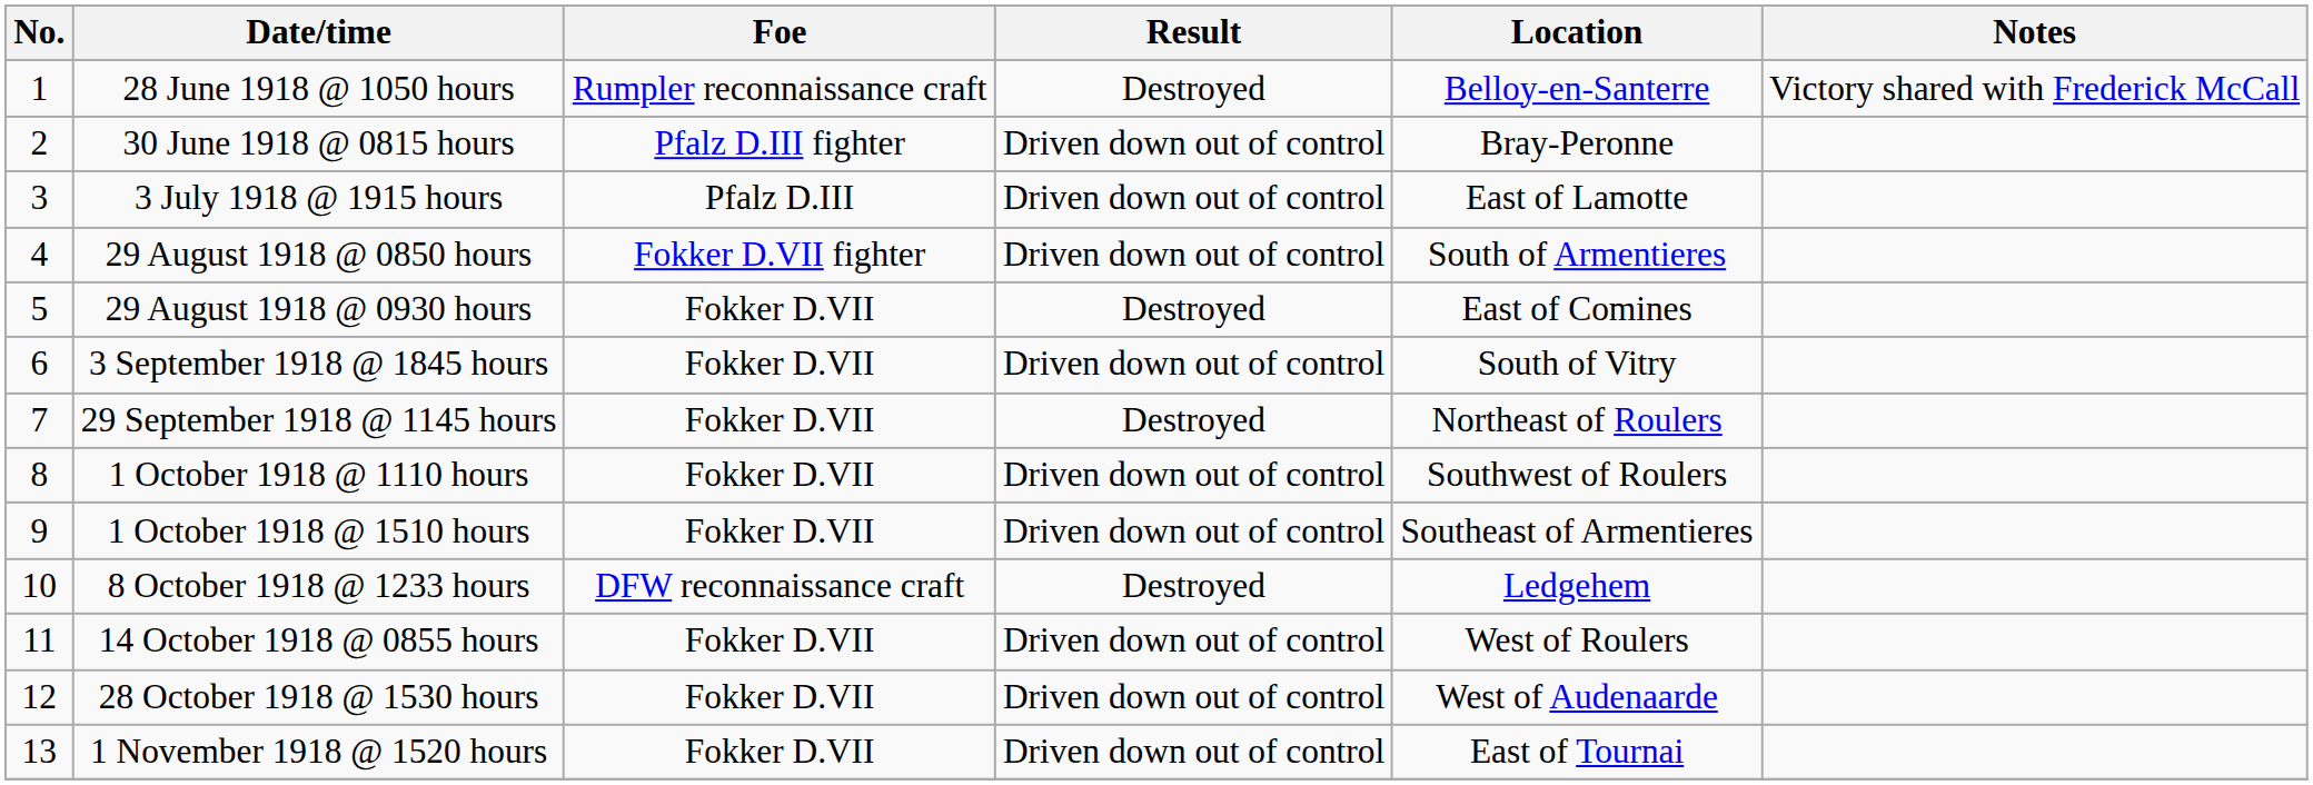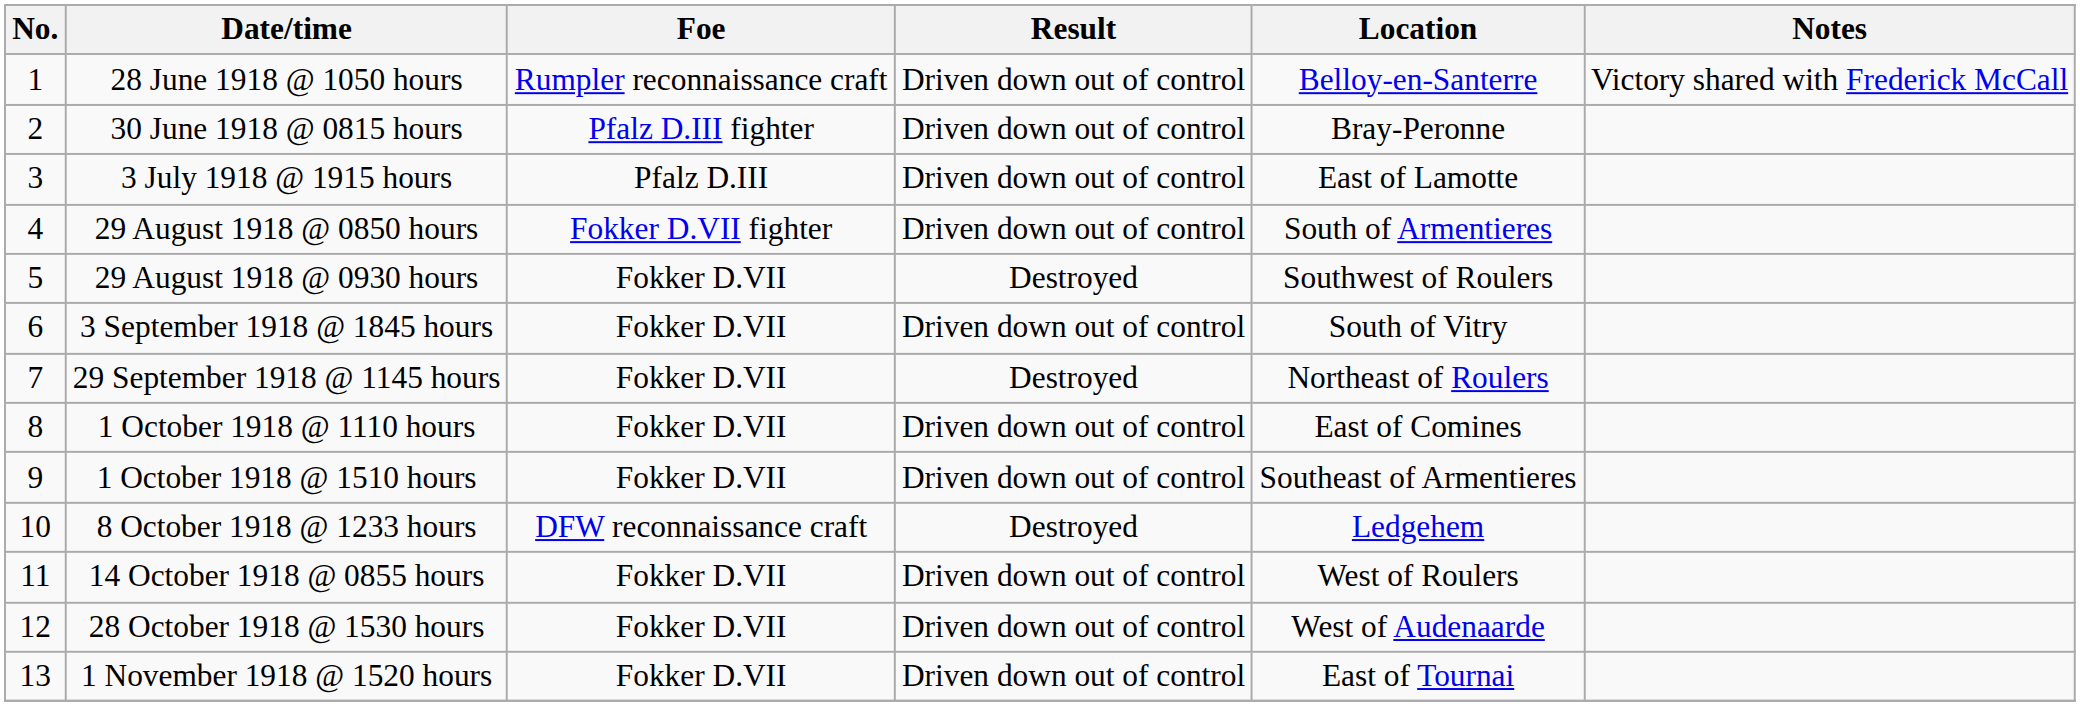28 June 1918 @ 1050 hours | Result: Destroyed -> Driven down out of control
29 August 1918 @ 0930 hours | Location: East of Comines -> Southwest of Roulers
1 October 1918 @ 1110 hours | Location: Southwest of Roulers -> East of Comines
